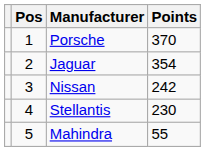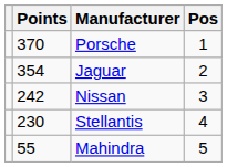columns swapped: Pos <-> Points
